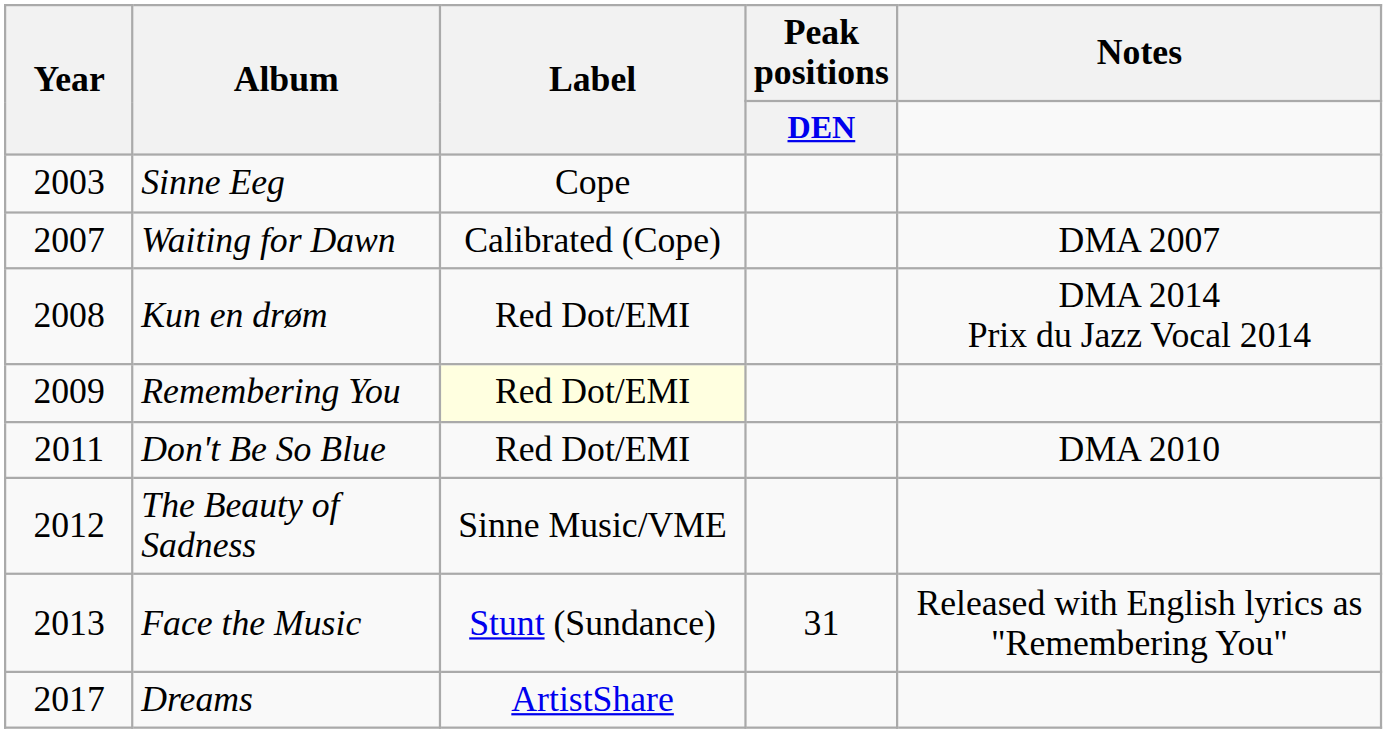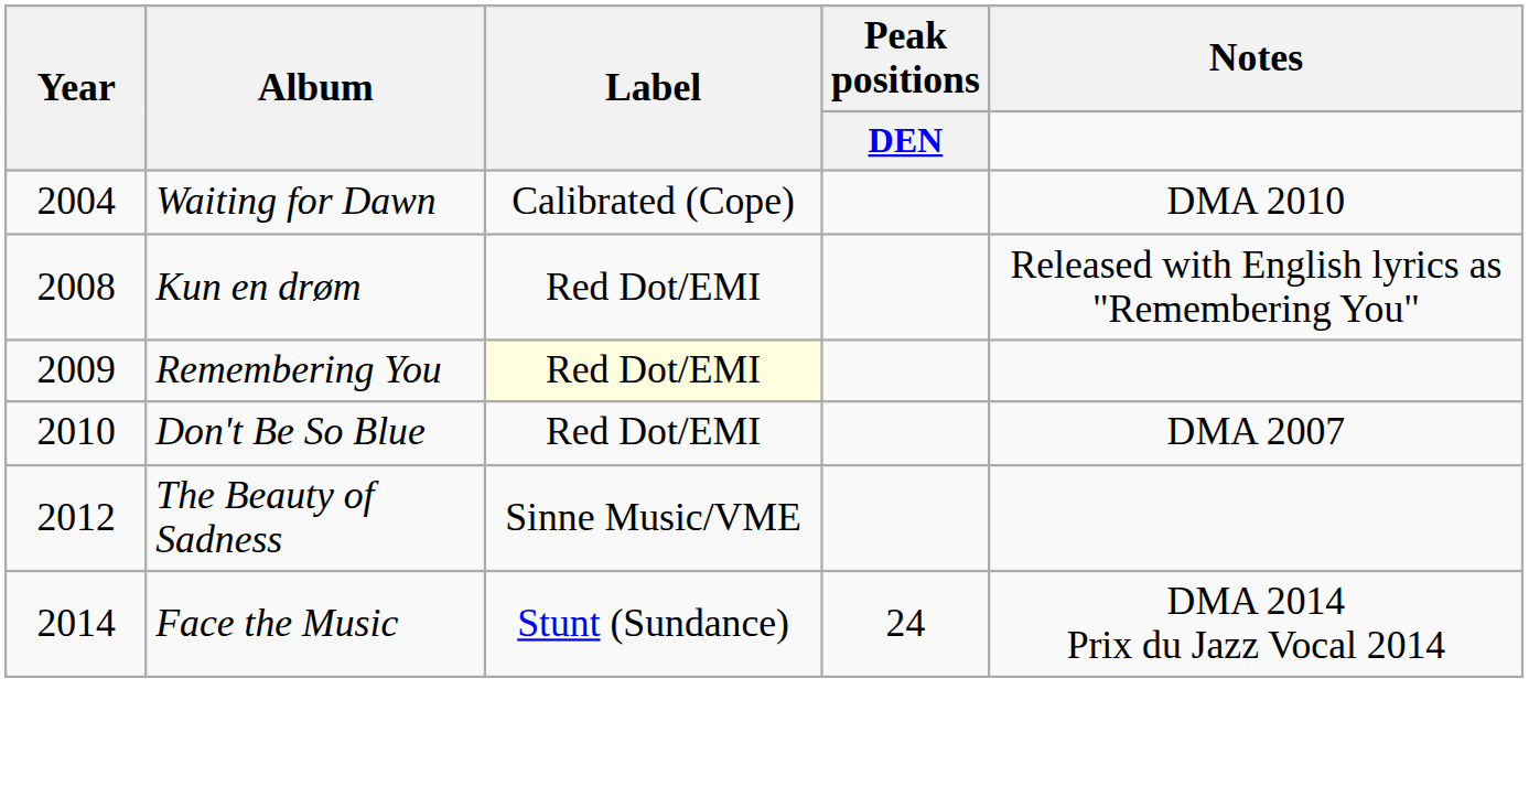- row: 2003 | Sinne Eeg | Cope
Waiting for Dawn | Year: 2007 -> 2004
Waiting for Dawn | Notes: DMA 2007 -> DMA 2010
Kun en drøm | Notes: DMA 2014 Prix du Jazz Vocal 2014 -> Released with English lyrics as "Remembering You"
Don't Be So Blue | Year: 2011 -> 2010
Don't Be So Blue | Notes: DMA 2010 -> DMA 2007
Face the Music | Year: 2013 -> 2014
Face the Music | Peak positions / DEN: 31 -> 24
Face the Music | Notes: Released with English lyrics as "Remembering You" -> DMA 2014 Prix du Jazz Vocal 2014
- row: 2017 | Dreams | ArtistShare
